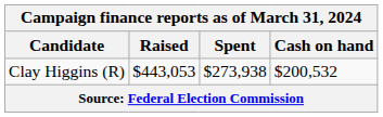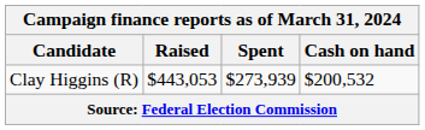Clay Higgins (R) | Spent: $273,938 -> $273,939
